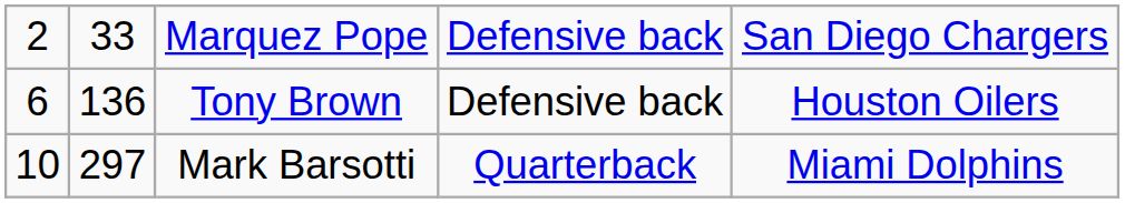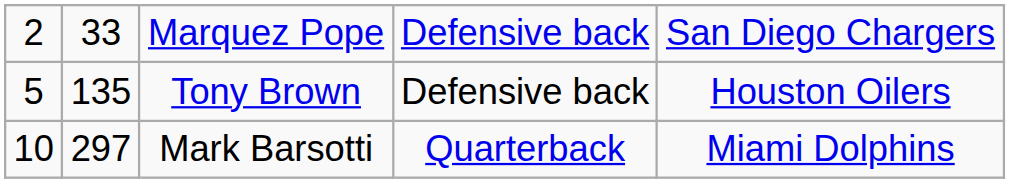Tony Brown | column 1: 6 -> 5
Tony Brown | column 2: 136 -> 135
